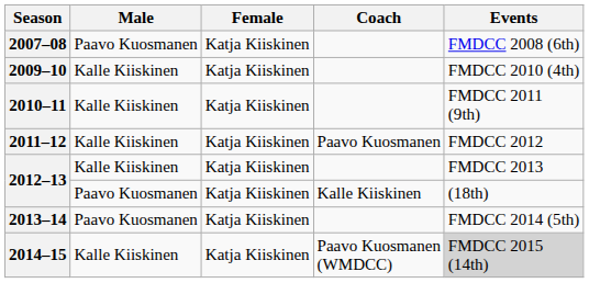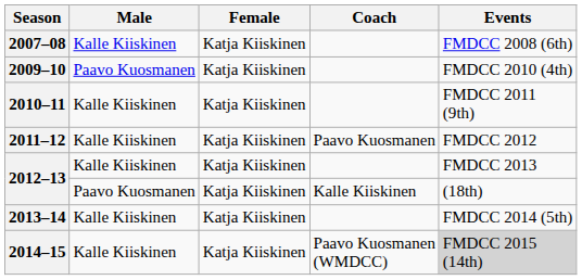2007–08 | Male: Paavo Kuosmanen -> Kalle Kiiskinen
2009–10 | Male: Kalle Kiiskinen -> Paavo Kuosmanen
2013–14 | Male: Paavo Kuosmanen -> Kalle Kiiskinen
